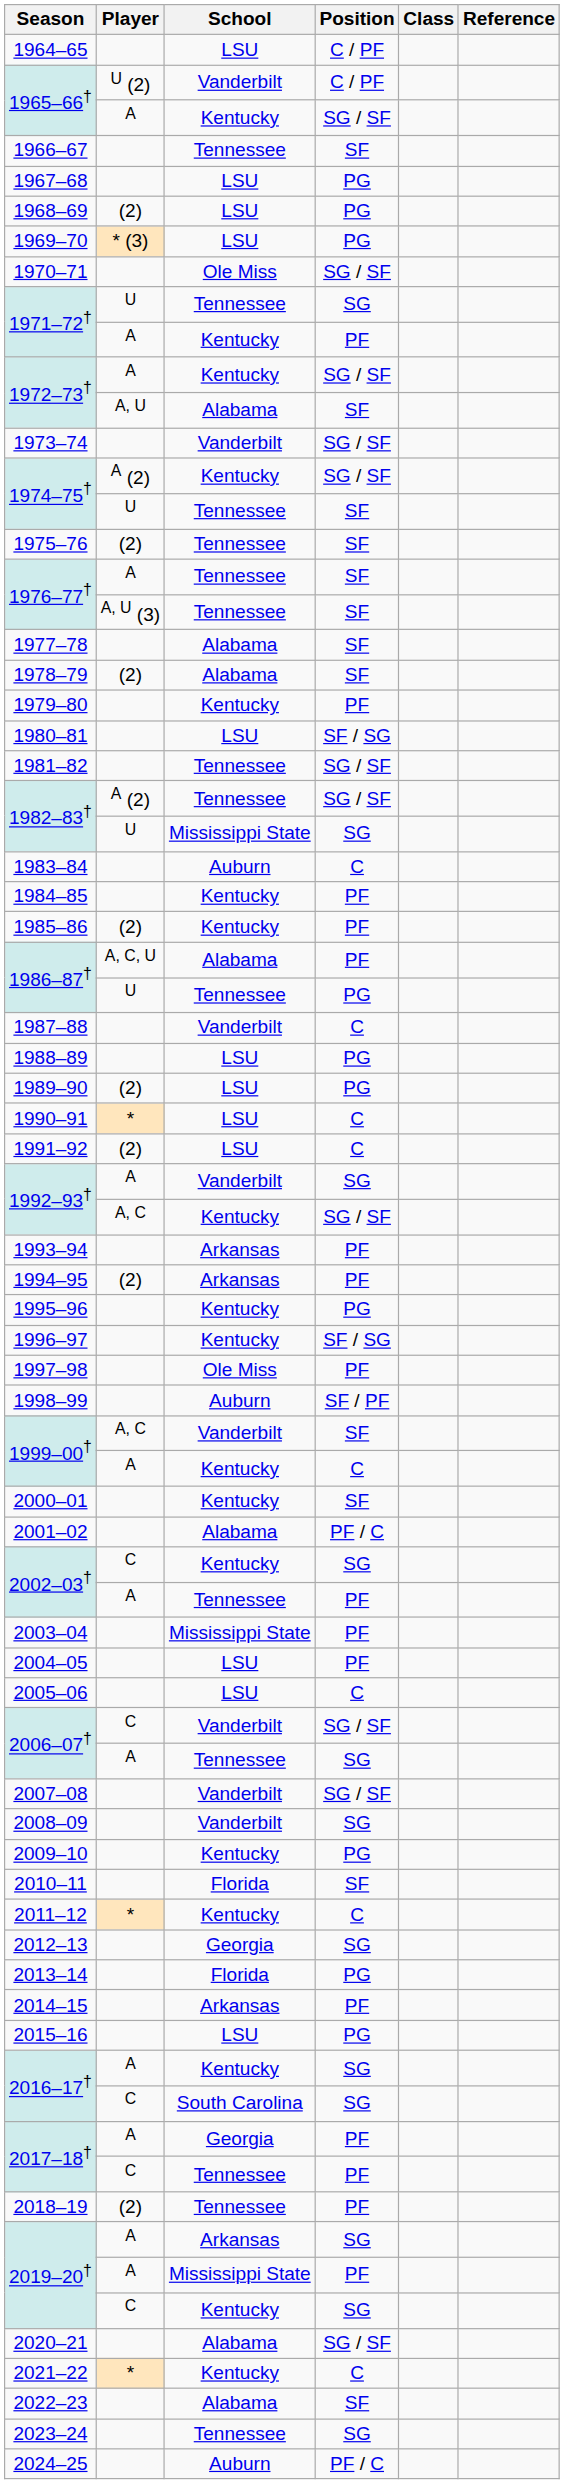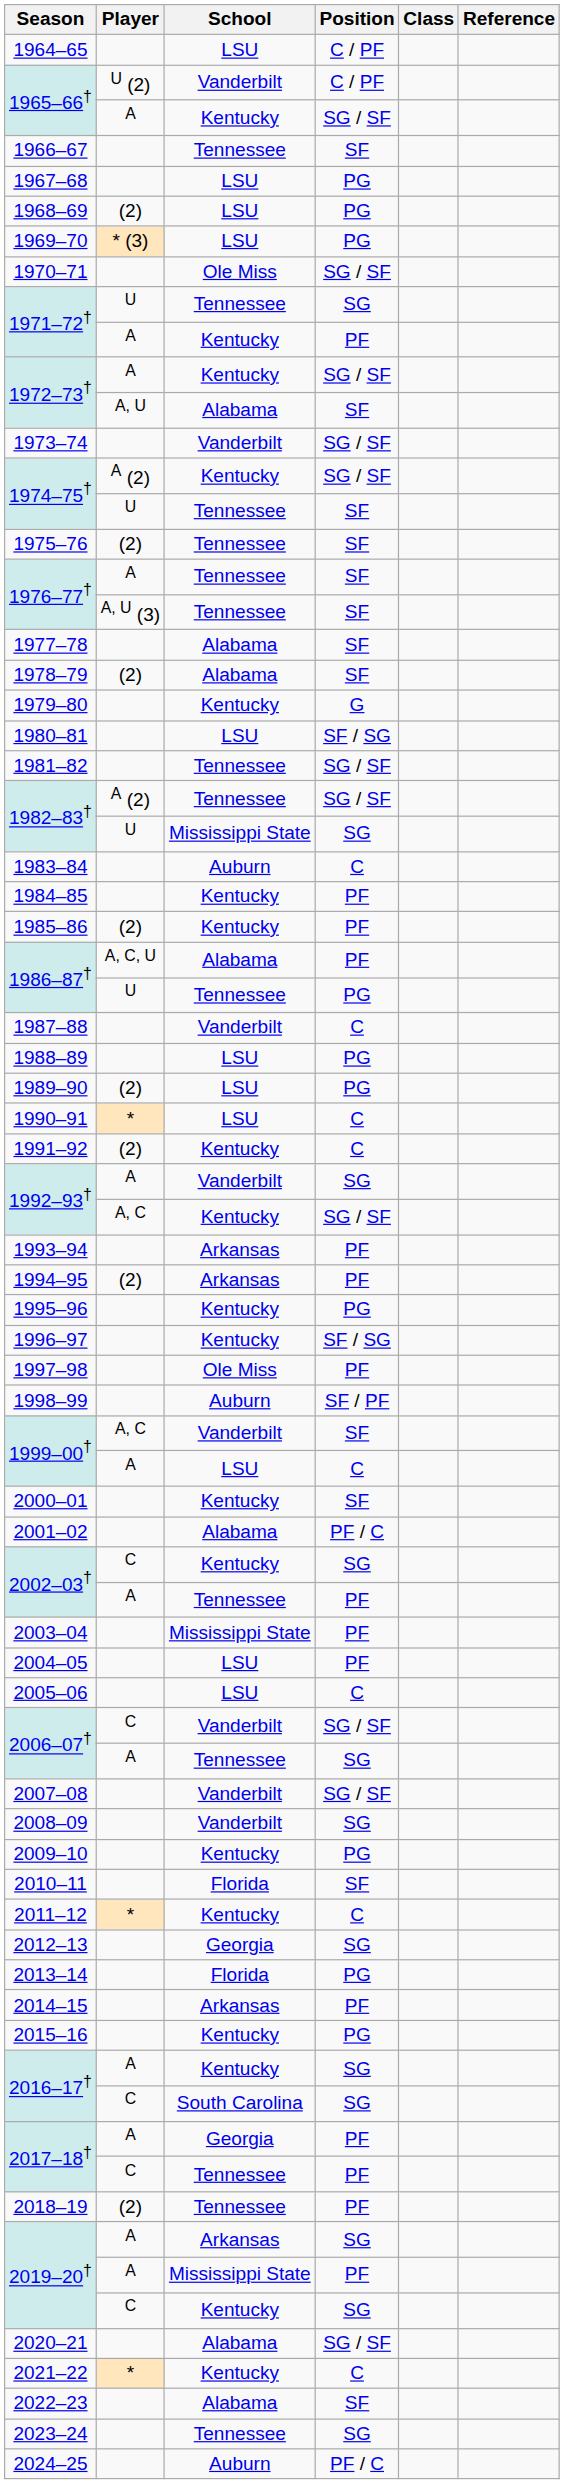1979–80 | Position: PF -> G
1991–92 | School: LSU -> Kentucky
1999–00† / A | School: Kentucky -> LSU
2015–16 | School: LSU -> Kentucky
